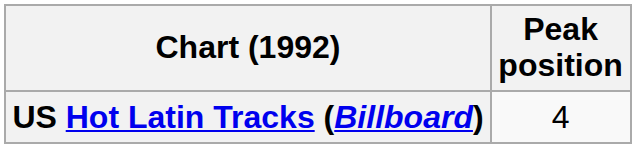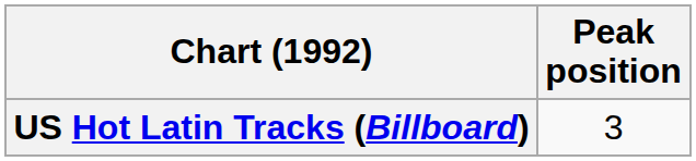US Hot Latin Tracks (Billboard) | Peak position: 4 -> 3
